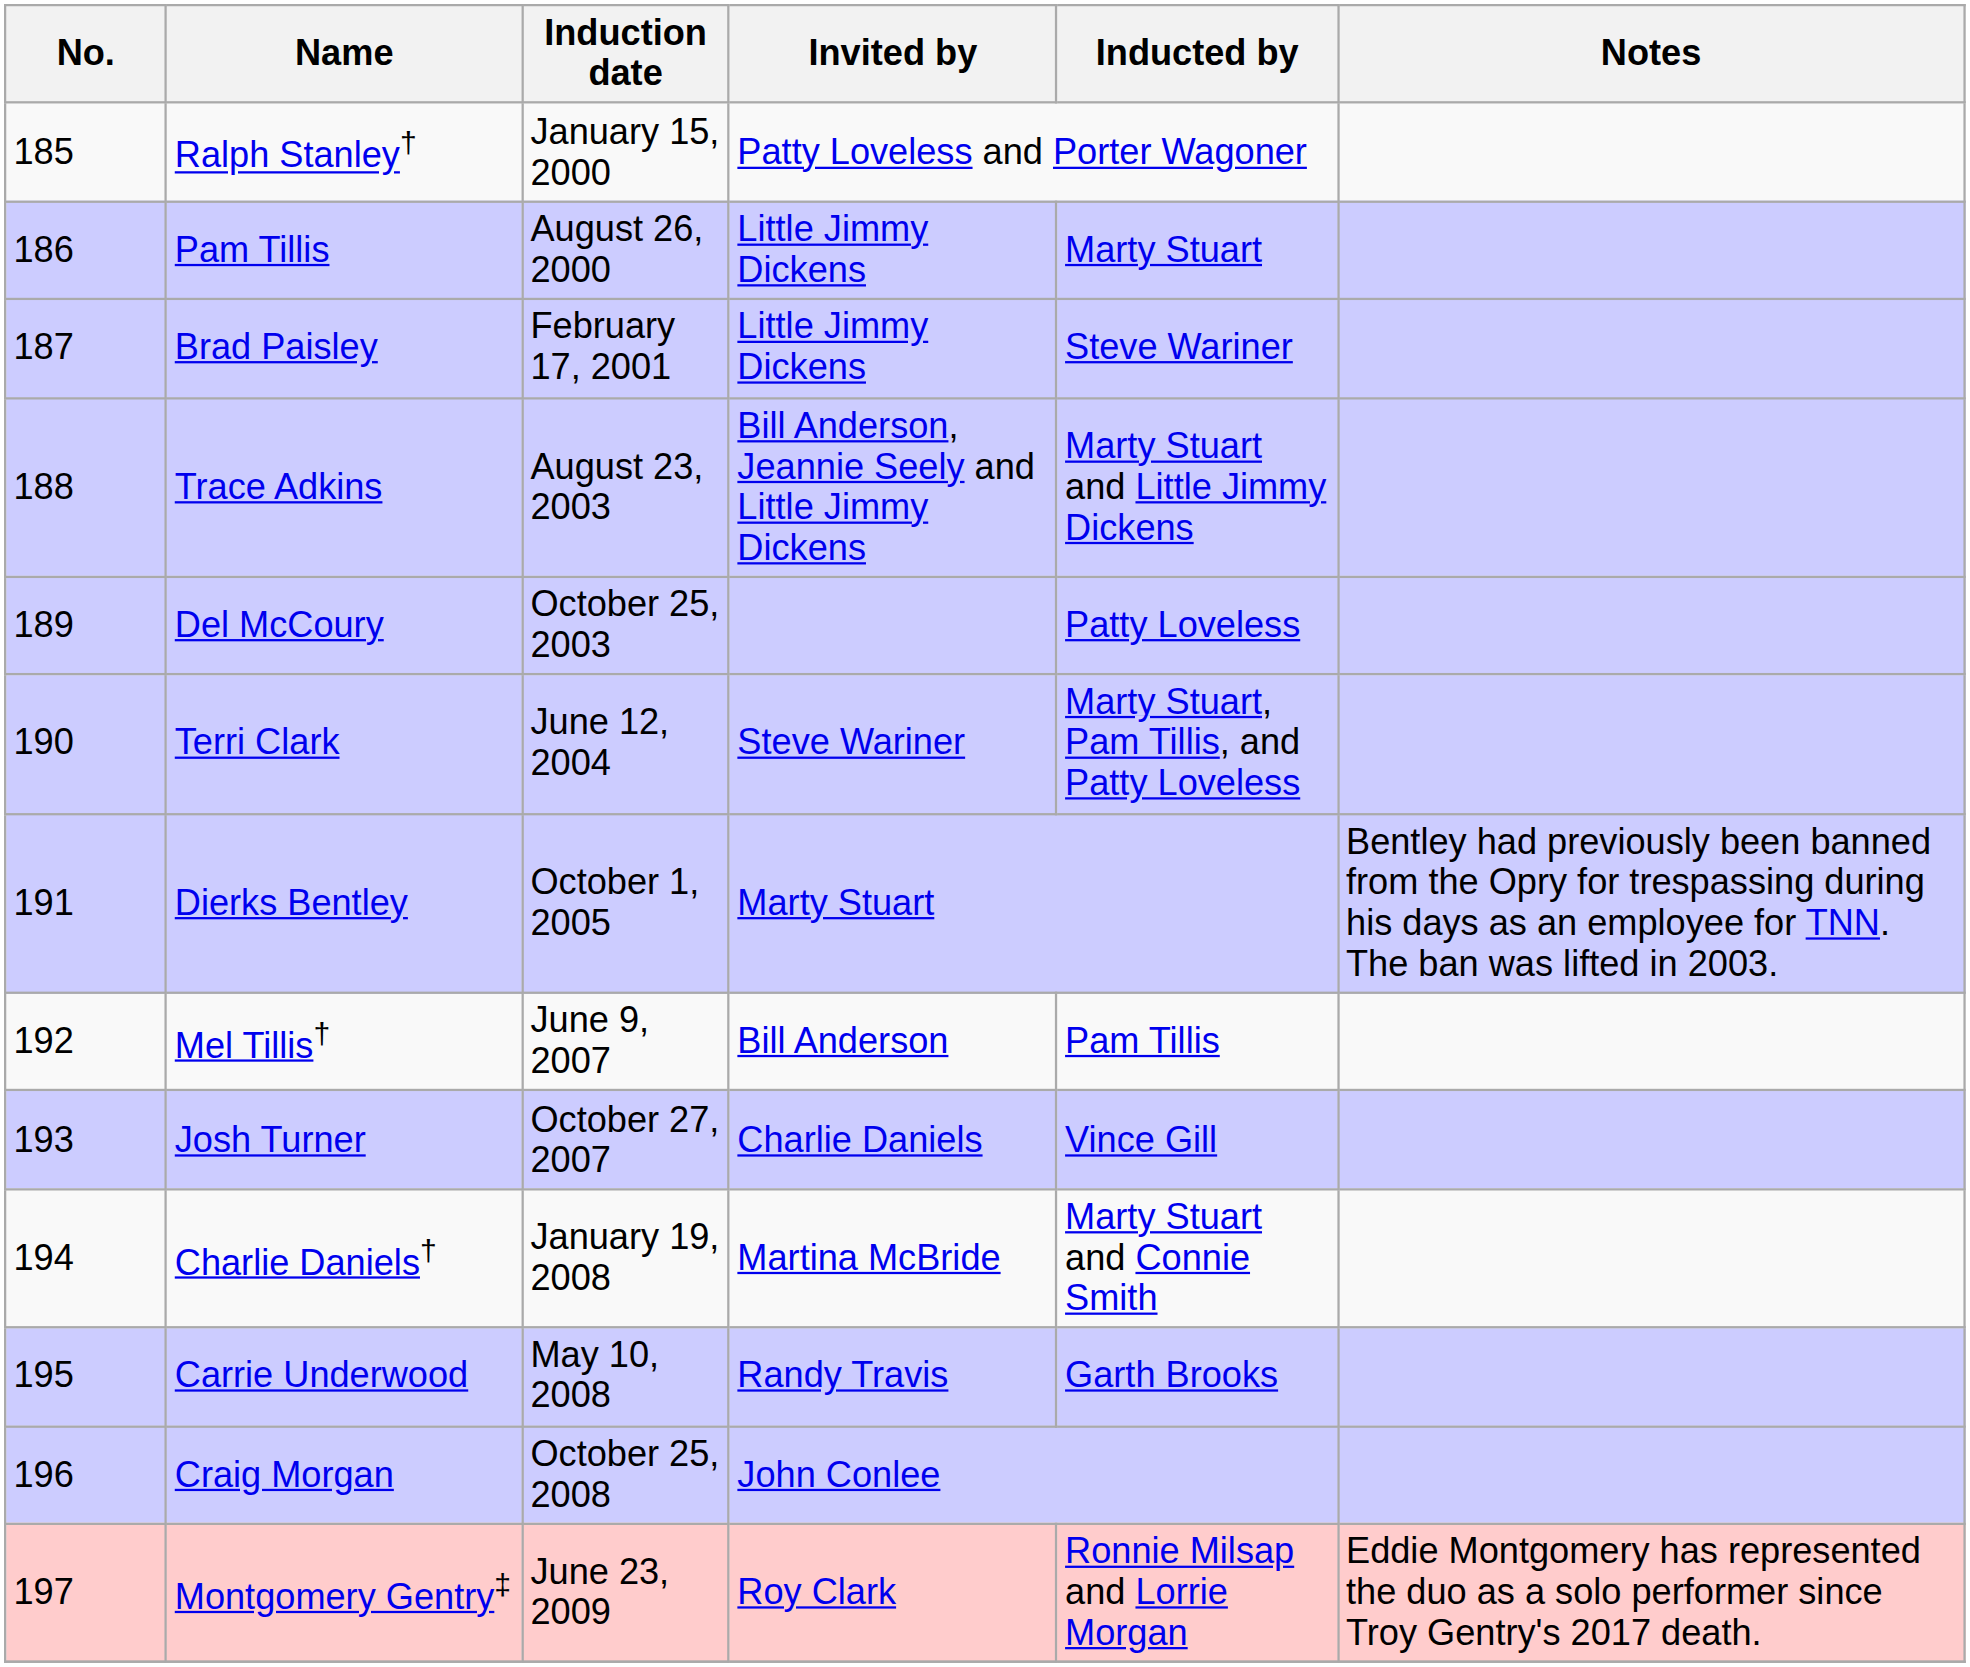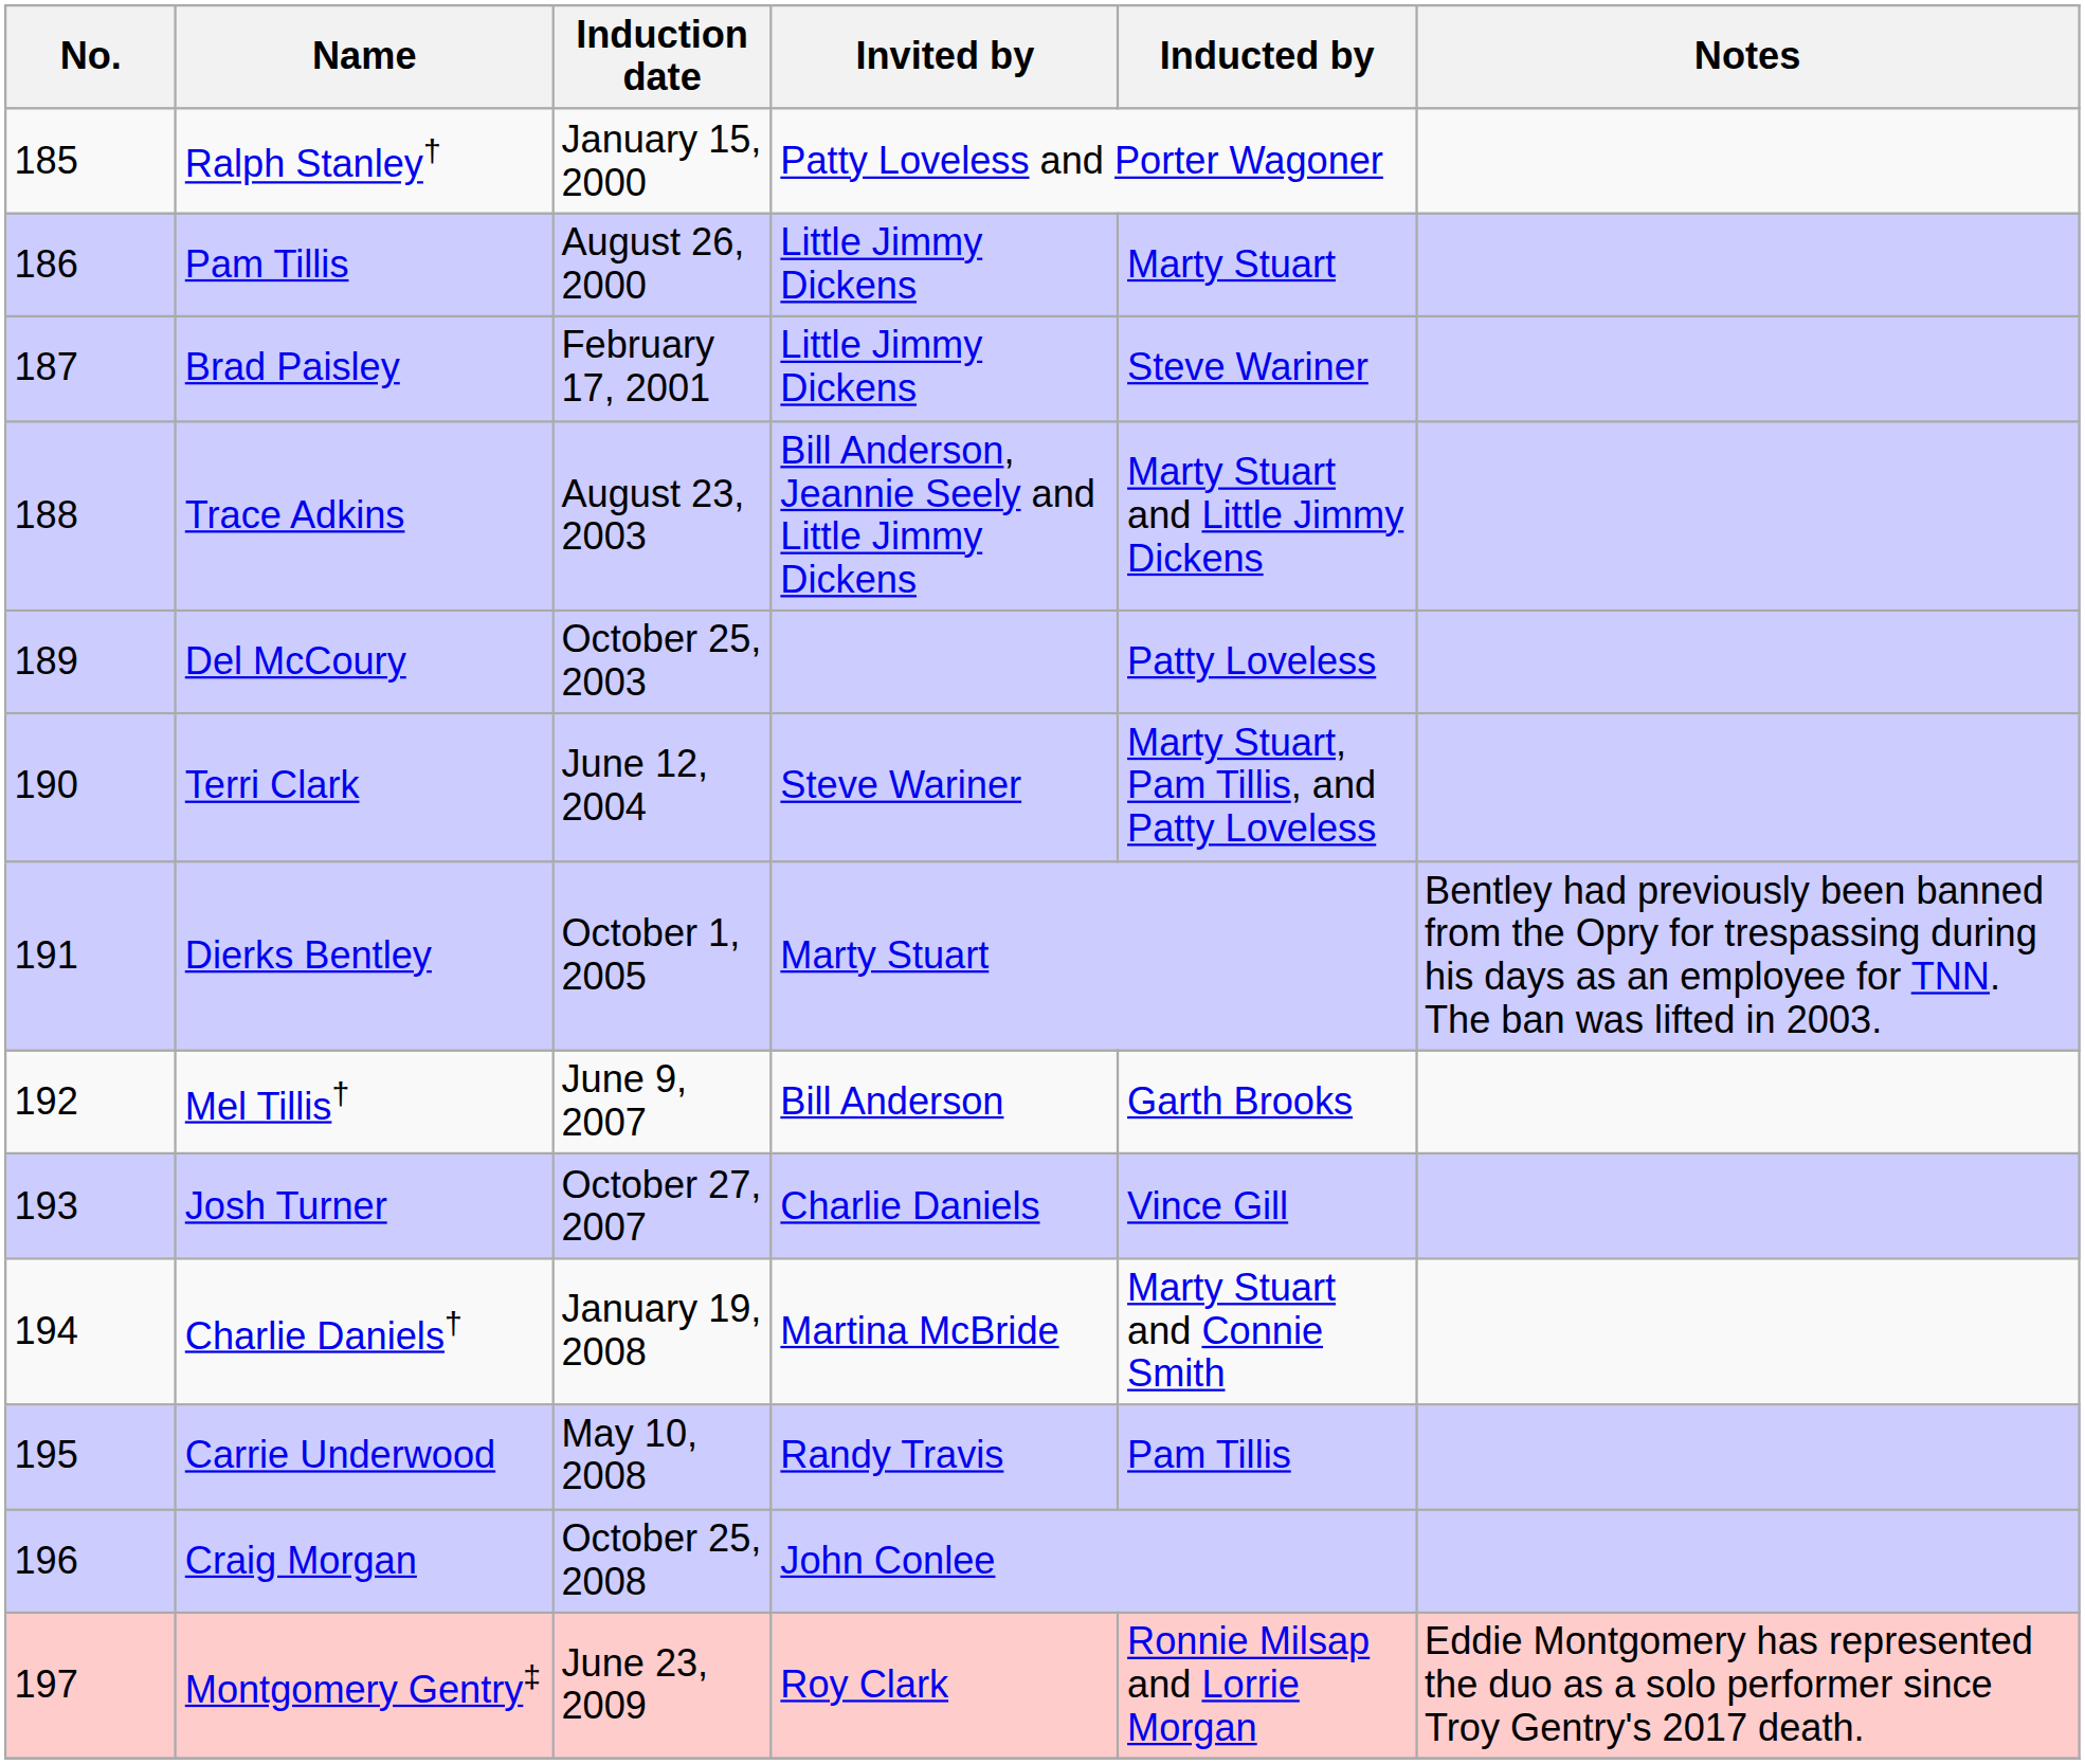Mel Tillis† | Inducted by: Pam Tillis -> Garth Brooks
Carrie Underwood | Inducted by: Garth Brooks -> Pam Tillis
